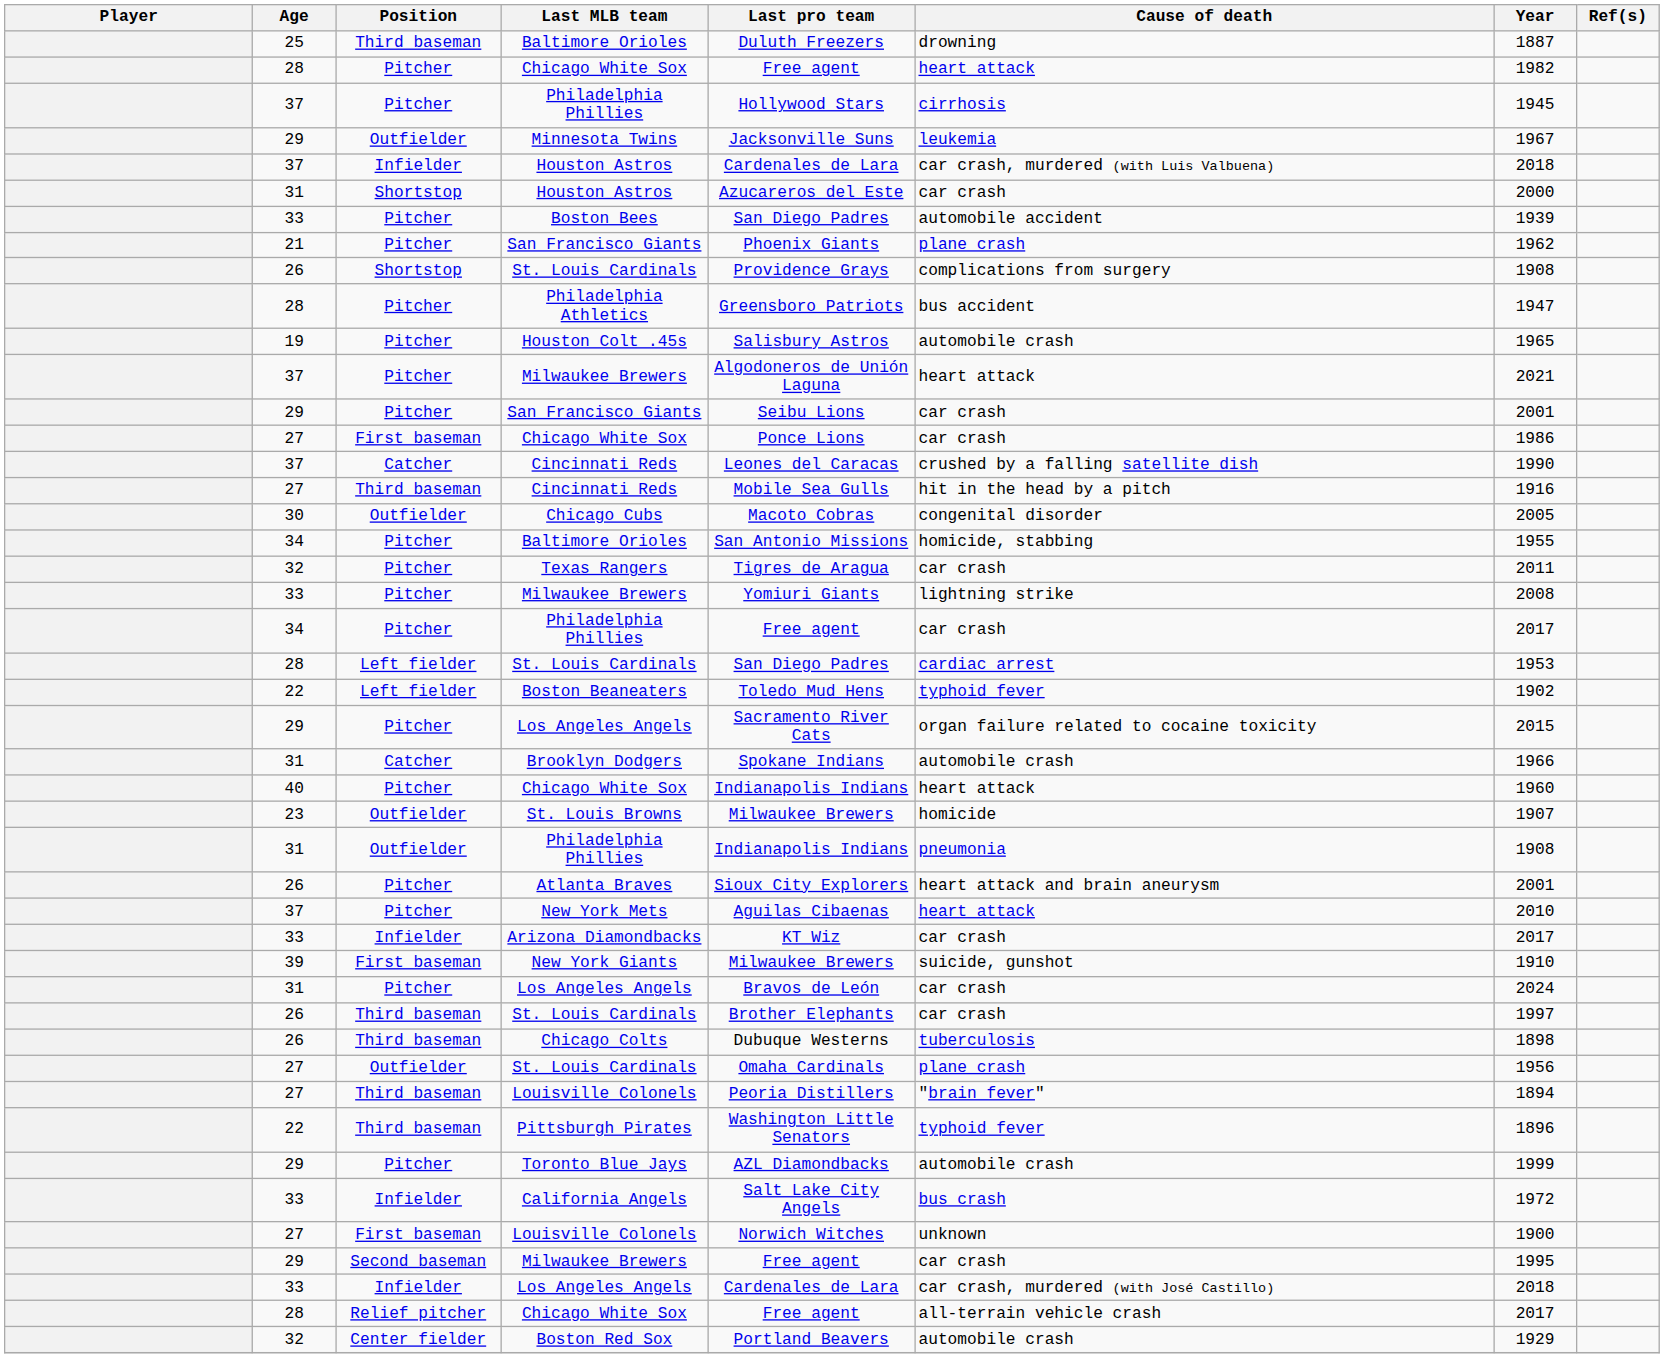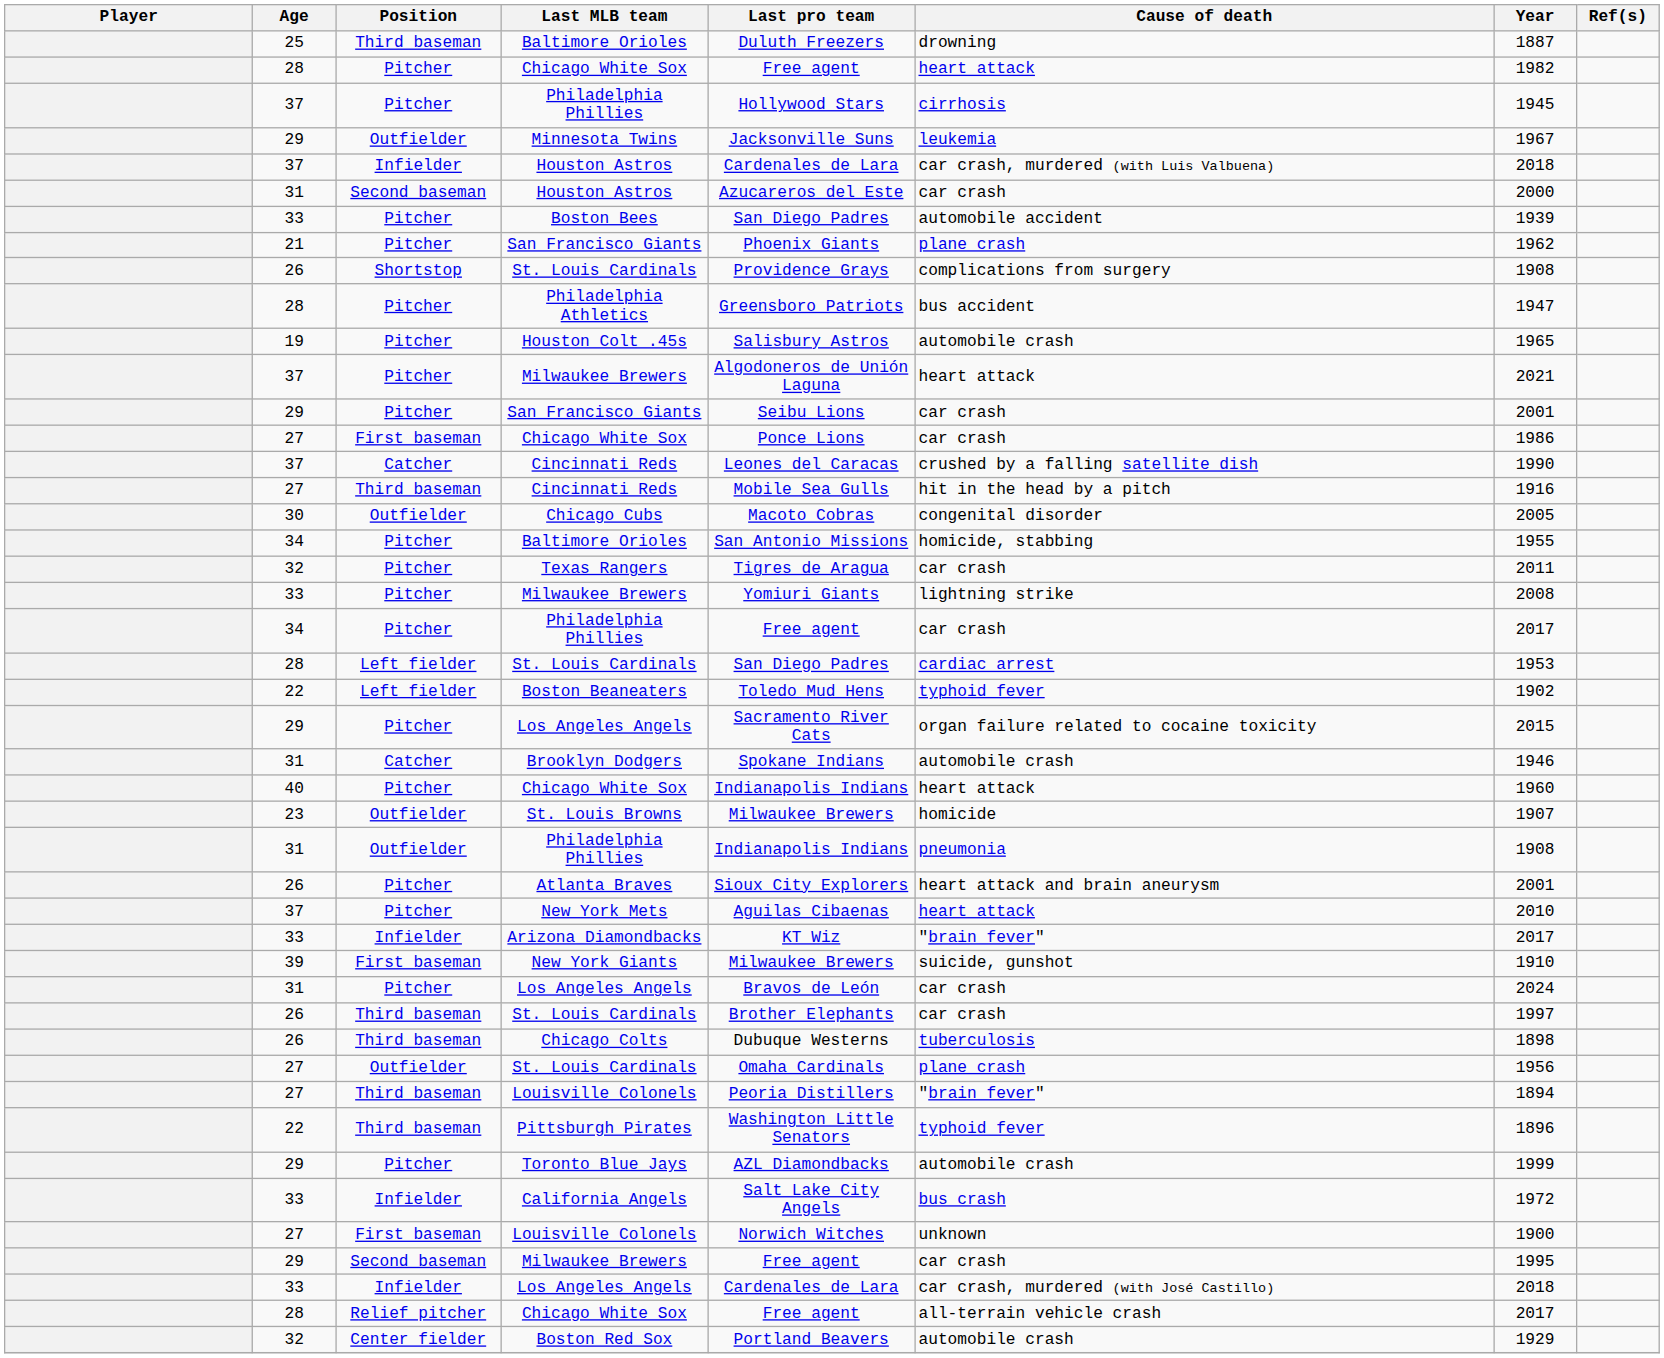31 / Houston Astros | Position: Shortstop -> Second baseman
Brooklyn Dodgers | Year: 1966 -> 1946
Arizona Diamondbacks | Cause of death: car crash -> "brain fever"
